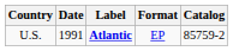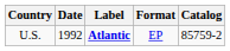U.S. | Date: 1991 -> 1992
